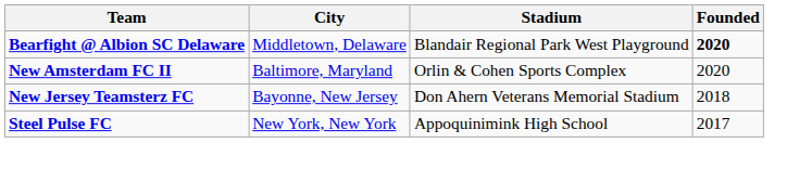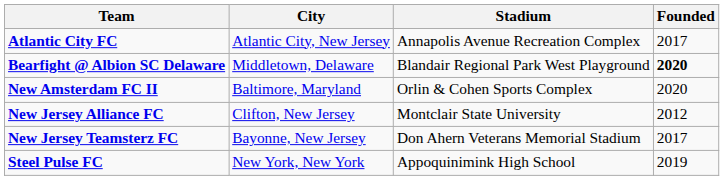+ row: Atlantic City FC | Atlantic City, New Jersey | Annapolis Avenue Recreation Complex | 2017
+ row: New Jersey Alliance FC | Clifton, New Jersey | Montclair State University | 2012
New Jersey Teamsterz FC | Founded: 2018 -> 2017
Steel Pulse FC | Founded: 2017 -> 2019
